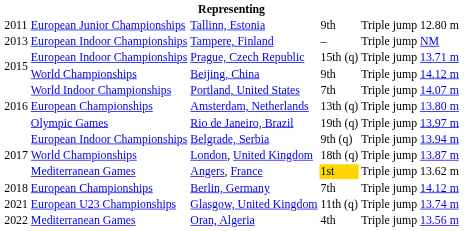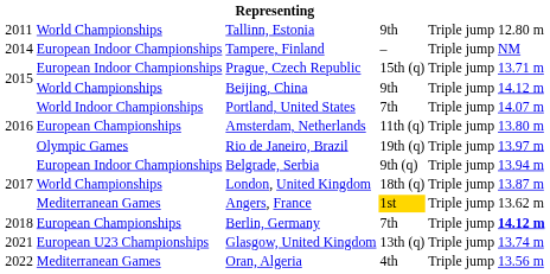Tallinn, Estonia | column 2: European Junior Championships -> World Championships
Tampere, Finland | column 1: 2013 -> 2014
Amsterdam, Netherlands | column 4: 13th (q) -> 11th (q)
Berlin, Germany | column 6: normal -> bold
Glasgow, United Kingdom | column 4: 11th (q) -> 13th (q)
